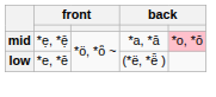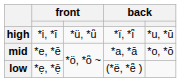+ row: high | *i, *ī | *ü, *ǖ | *ï, *ï̄ | *u, *ū
mid | column 2: *ẹ, *ẹ̄ -> *e, *ē
mid | column 5: pink background -> no background
low | column 2: *e, *ē -> *ẹ, *ẹ̄
